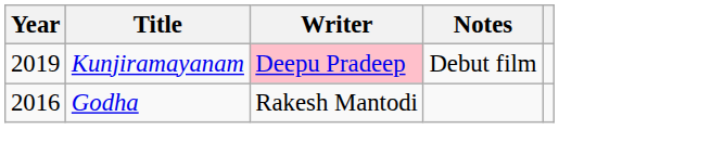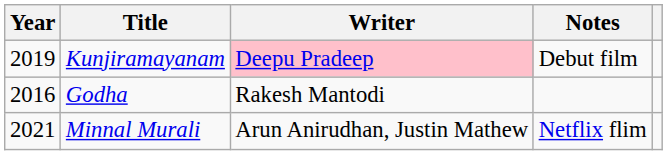+ row: 2021 | Minnal Murali | Arun Anirudhan, Justin Mathew | Netflix flim
